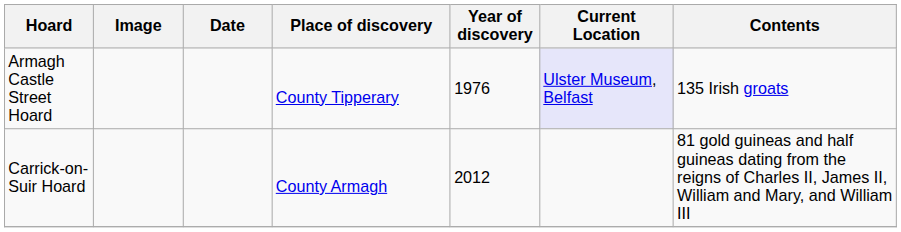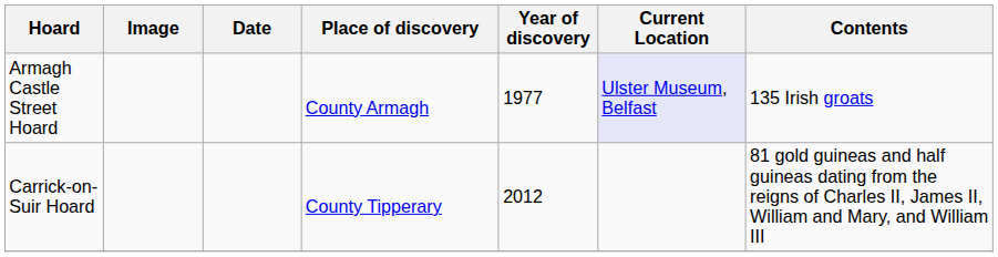Armagh Castle Street Hoard | Place of discovery: County Tipperary -> County Armagh
Armagh Castle Street Hoard | Year of discovery: 1976 -> 1977
Carrick-on-Suir Hoard | Place of discovery: County Armagh -> County Tipperary
